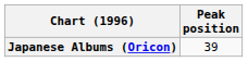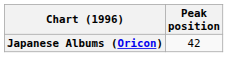Japanese Albums (Oricon) | Peak position: 39 -> 42
